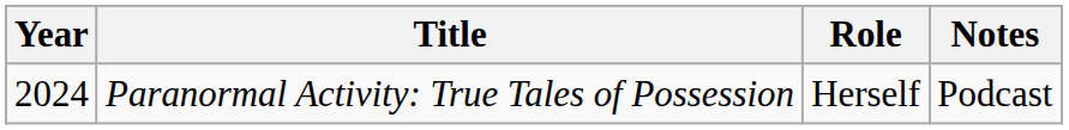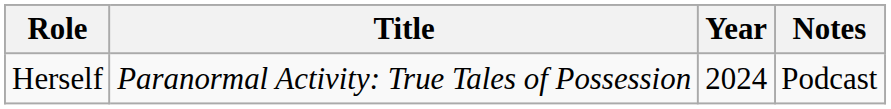columns swapped: Year <-> Role
